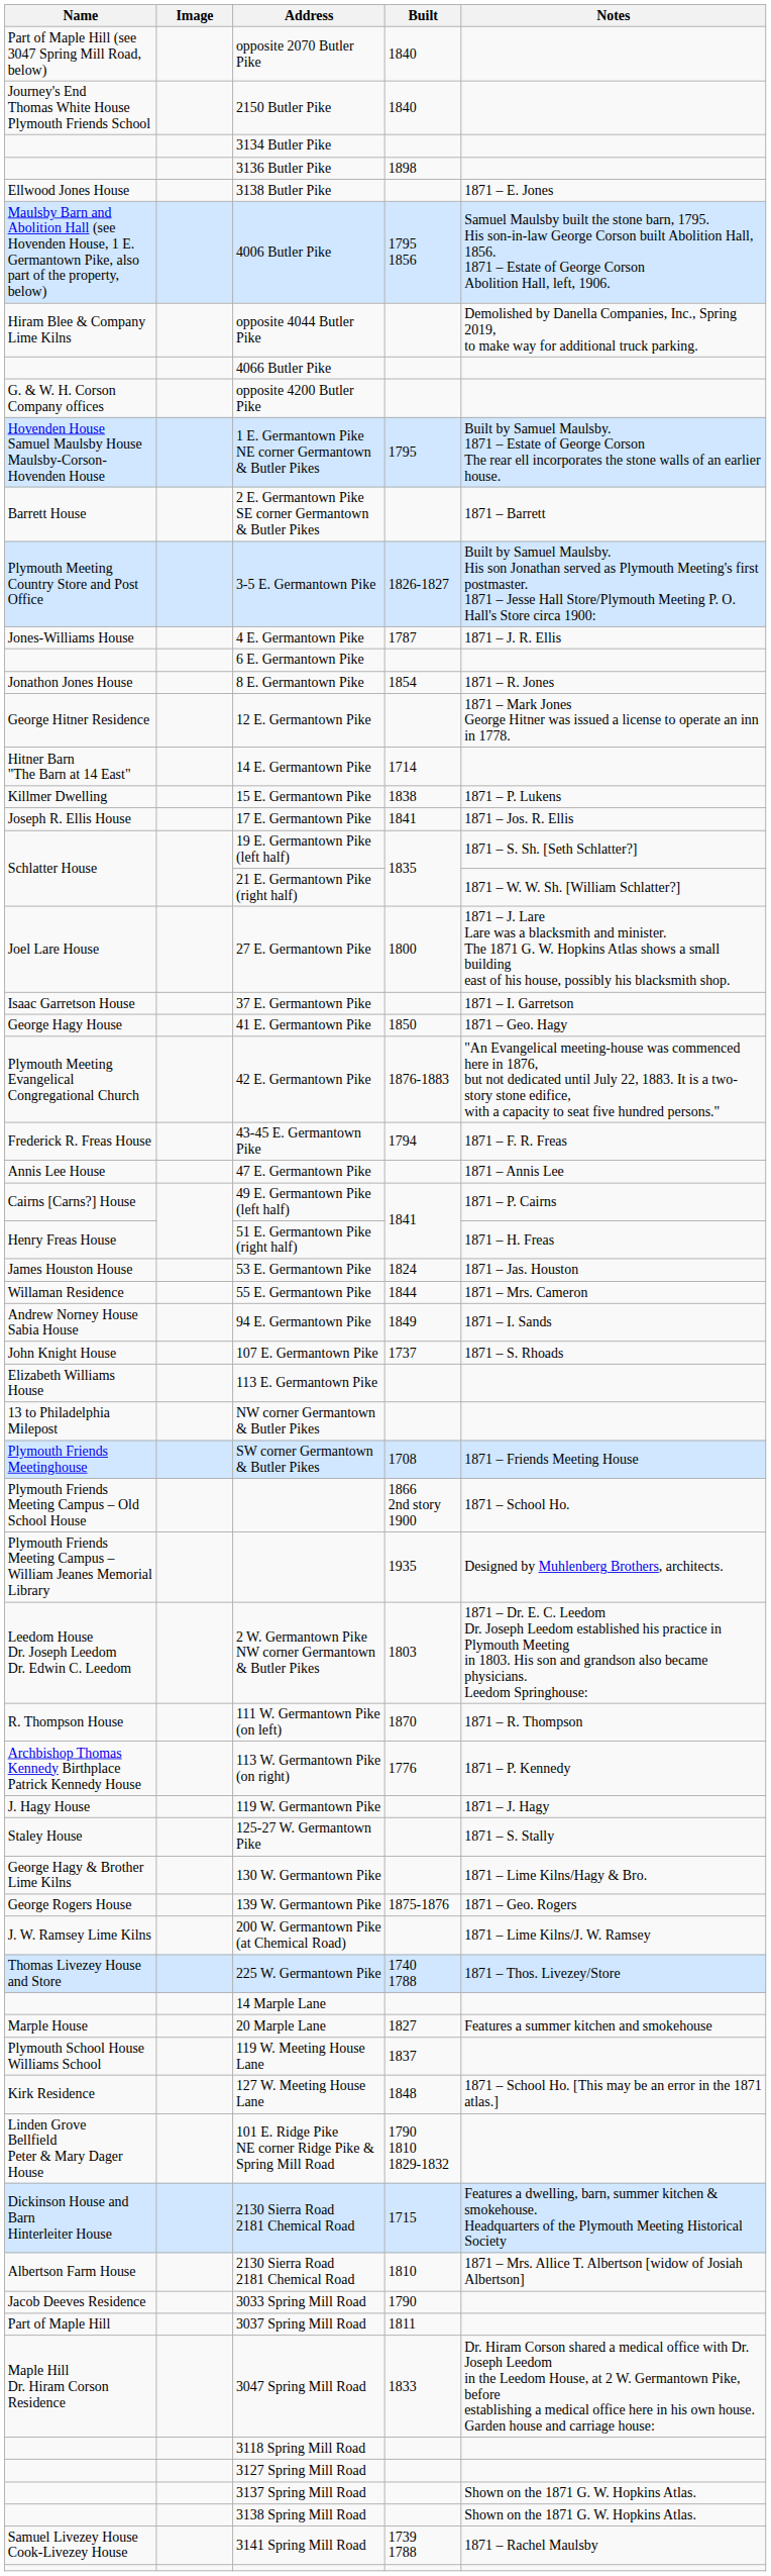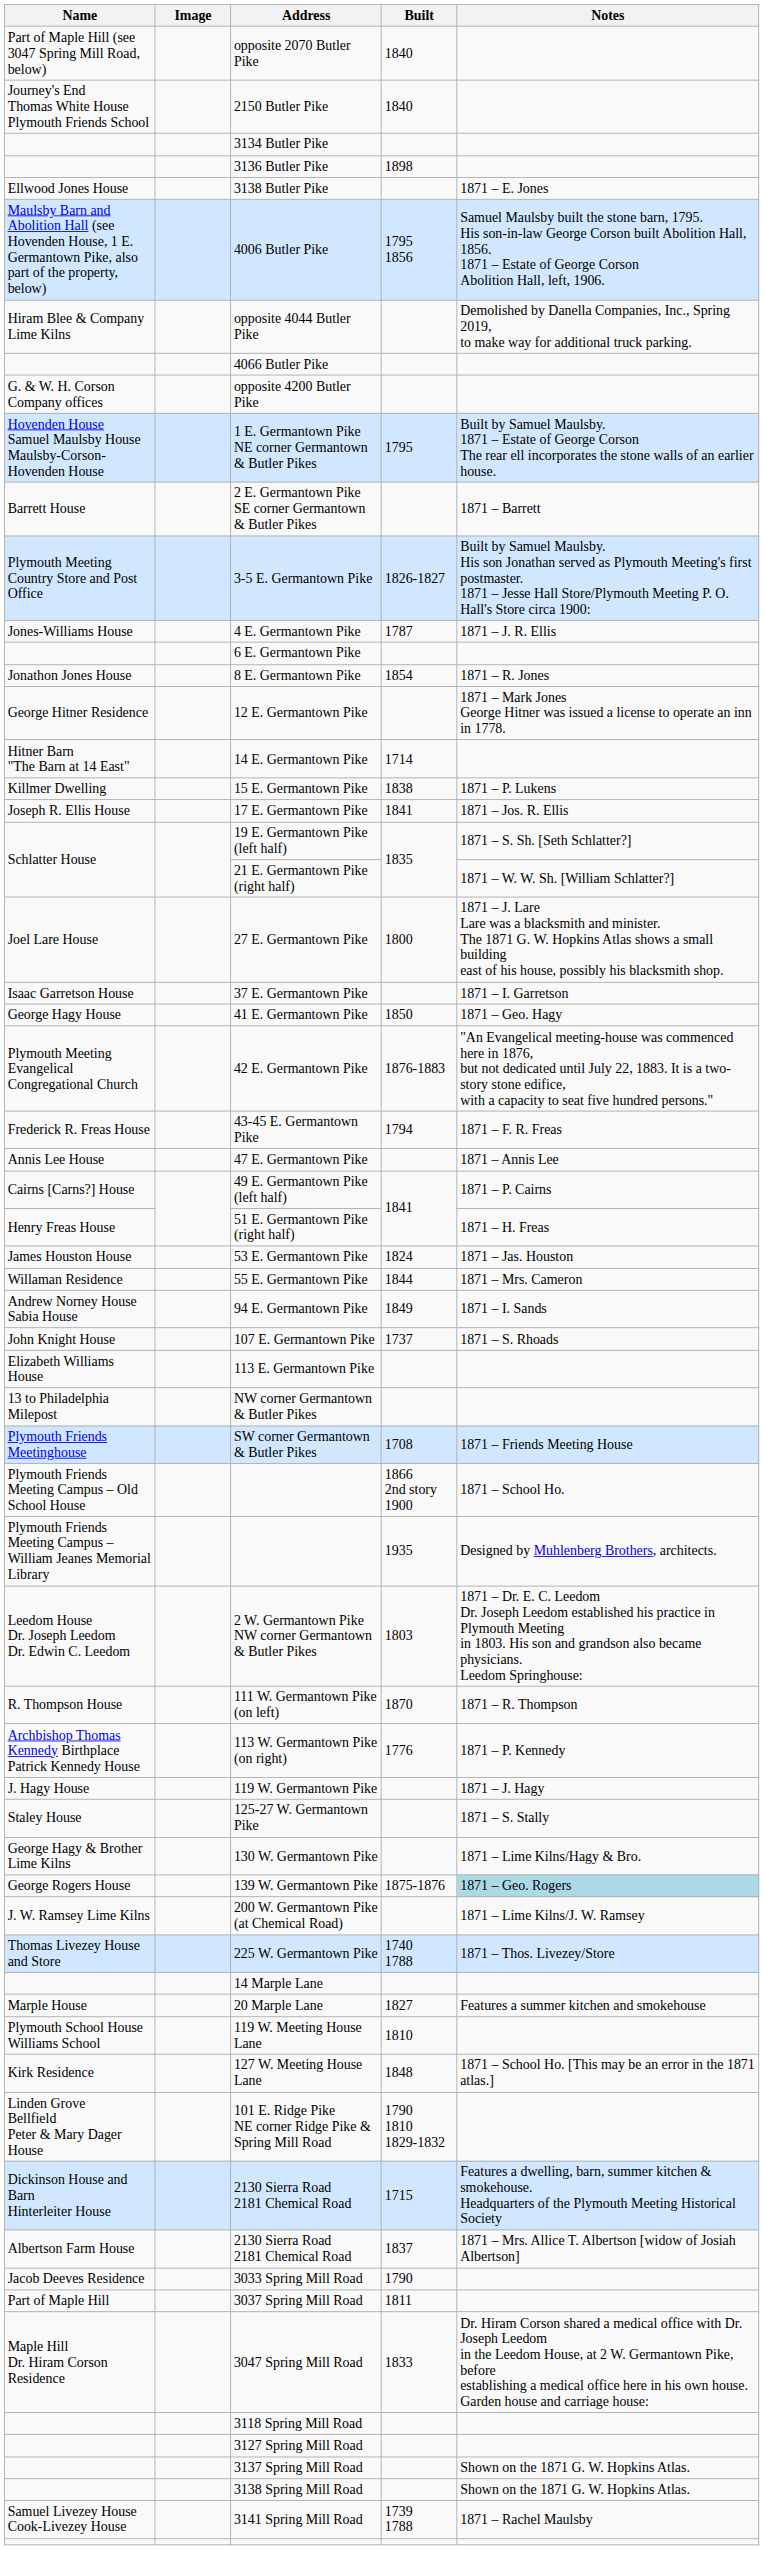139 W. Germantown Pike | Notes: no background -> lightblue background
119 W. Meeting House Lane | Built: 1837 -> 1810
Albertson Farm House / 2130 Sierra Road 2181 Chemical Road | Built: 1810 -> 1837
